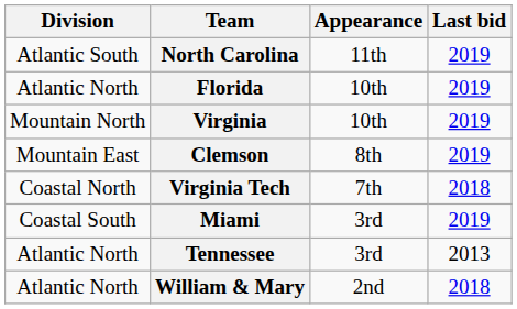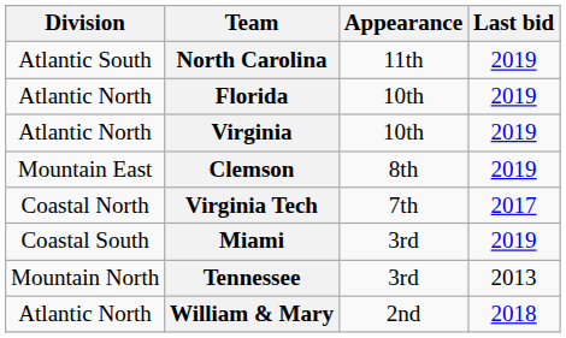Virginia | Division: Mountain North -> Atlantic North
Virginia Tech | Last bid: 2018 -> 2017
Tennessee | Division: Atlantic North -> Mountain North
